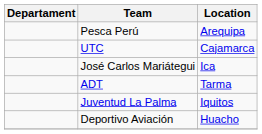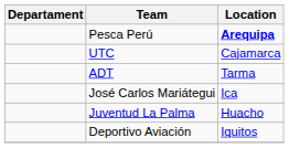Pesca Perú | Location: normal -> bold
rows swapped: José Carlos Mariátegui <-> ADT
Juventud La Palma | Location: Iquitos -> Huacho
Deportivo Aviación | Location: Huacho -> Iquitos
